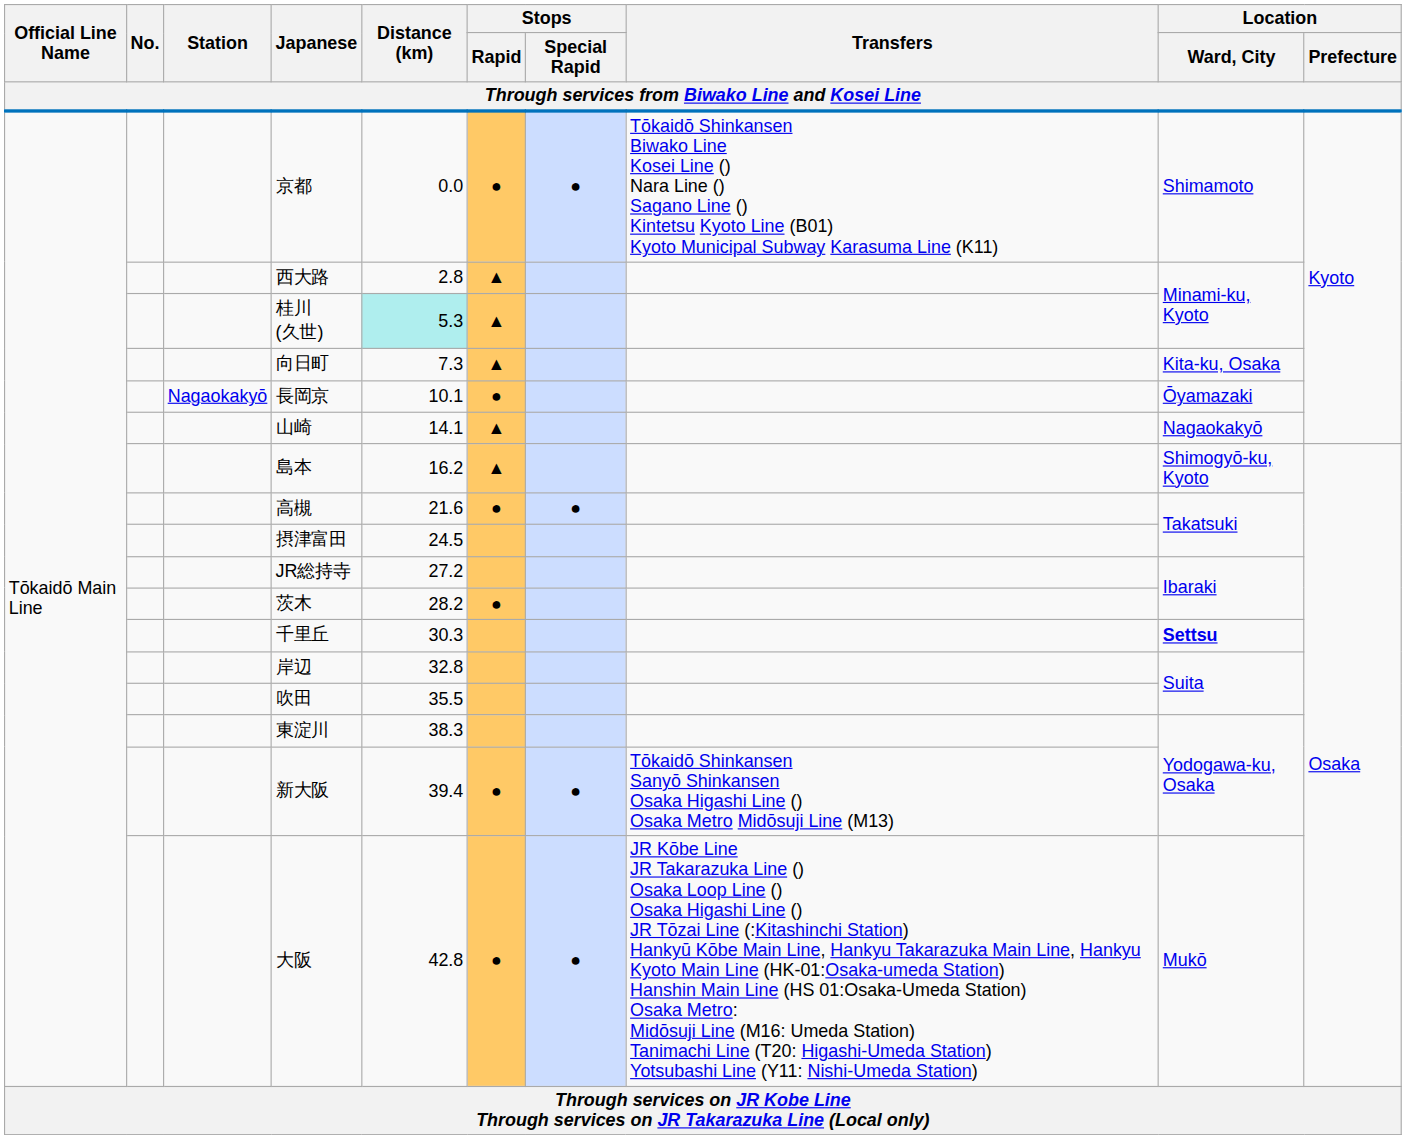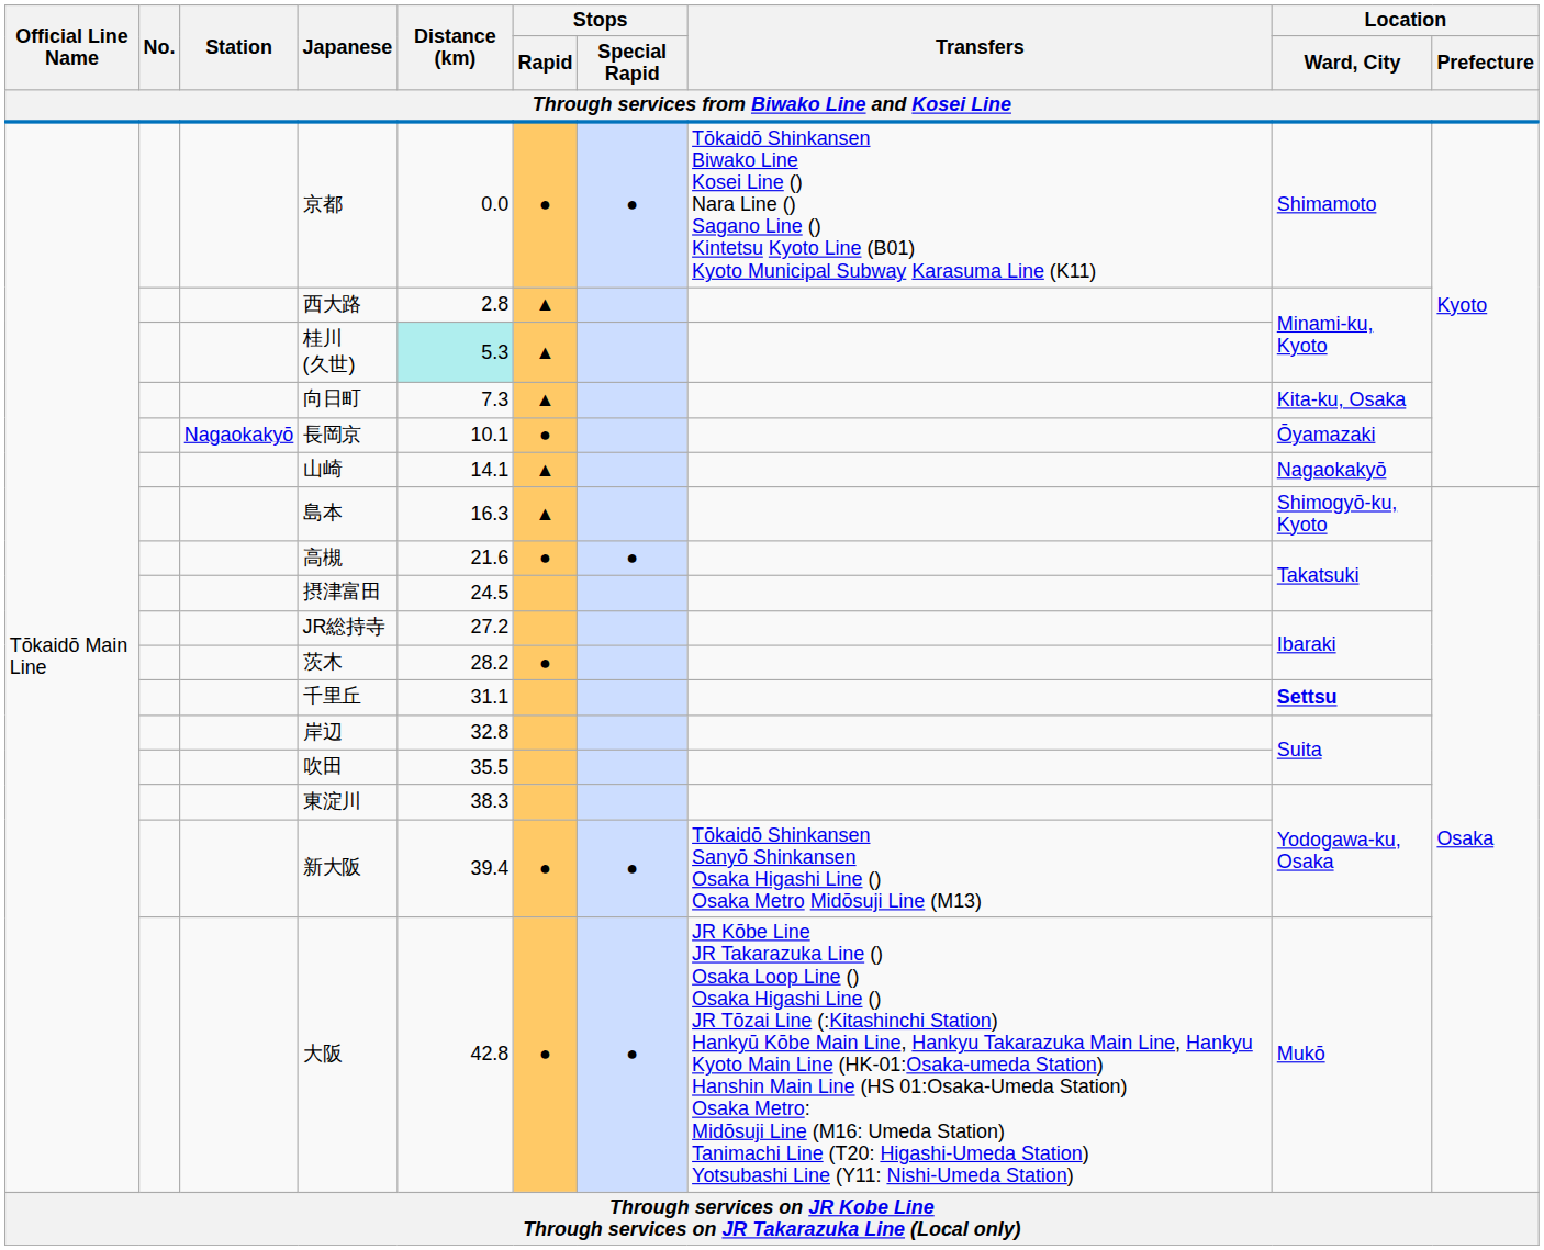島本 | Distance (km): 16.2 -> 16.3
千里丘 | Distance (km): 30.3 -> 31.1
